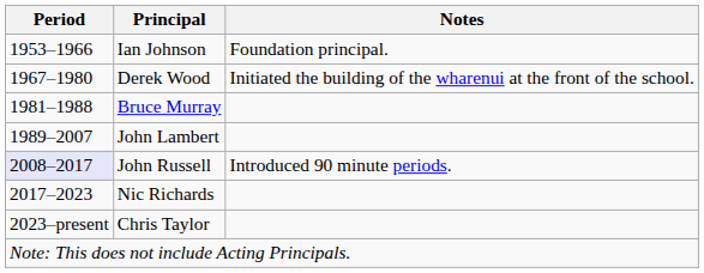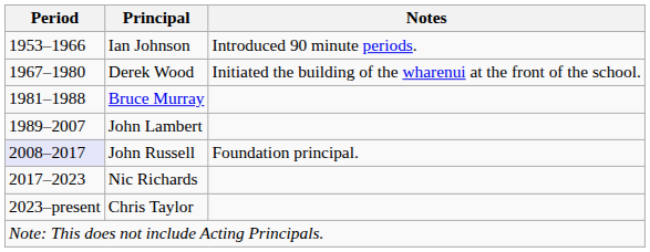Ian Johnson | Notes: Foundation principal. -> Introduced 90 minute periods.
John Russell | Notes: Introduced 90 minute periods. -> Foundation principal.
